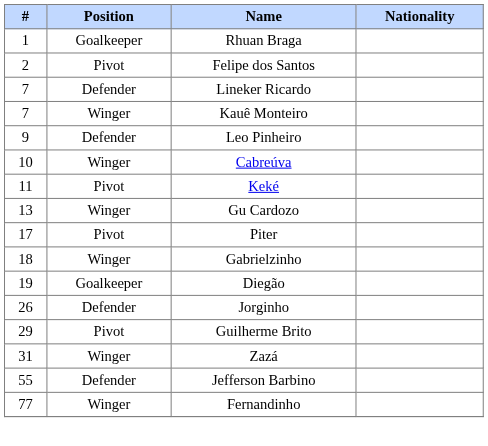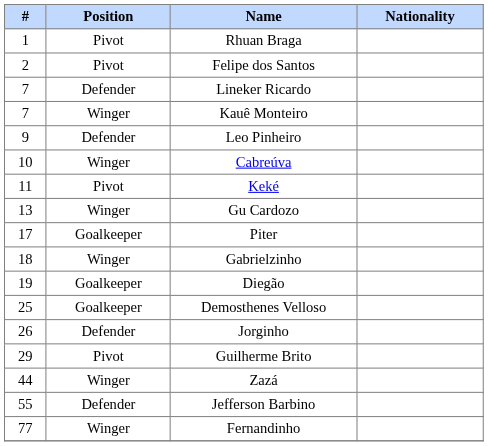Rhuan Braga | Position: Goalkeeper -> Pivot
Piter | Position: Pivot -> Goalkeeper
+ row: 25 | Goalkeeper | Demosthenes Velloso
Zazá | #: 31 -> 44
